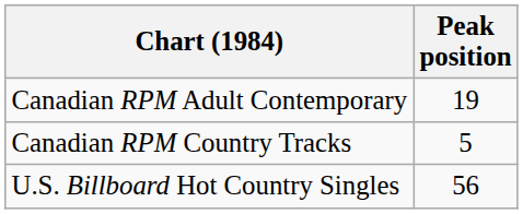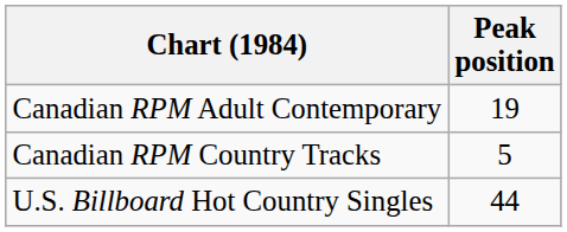U.S. Billboard Hot Country Singles | Peak position: 56 -> 44
